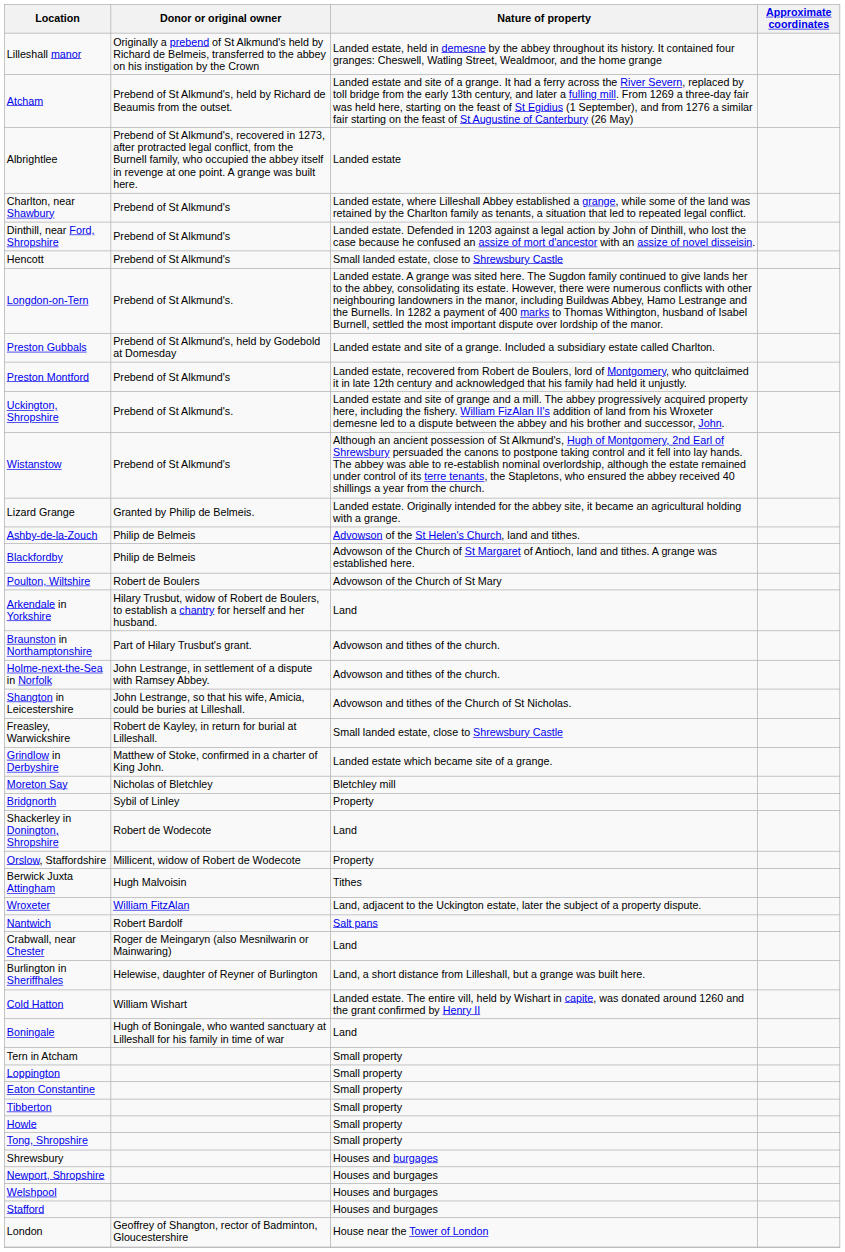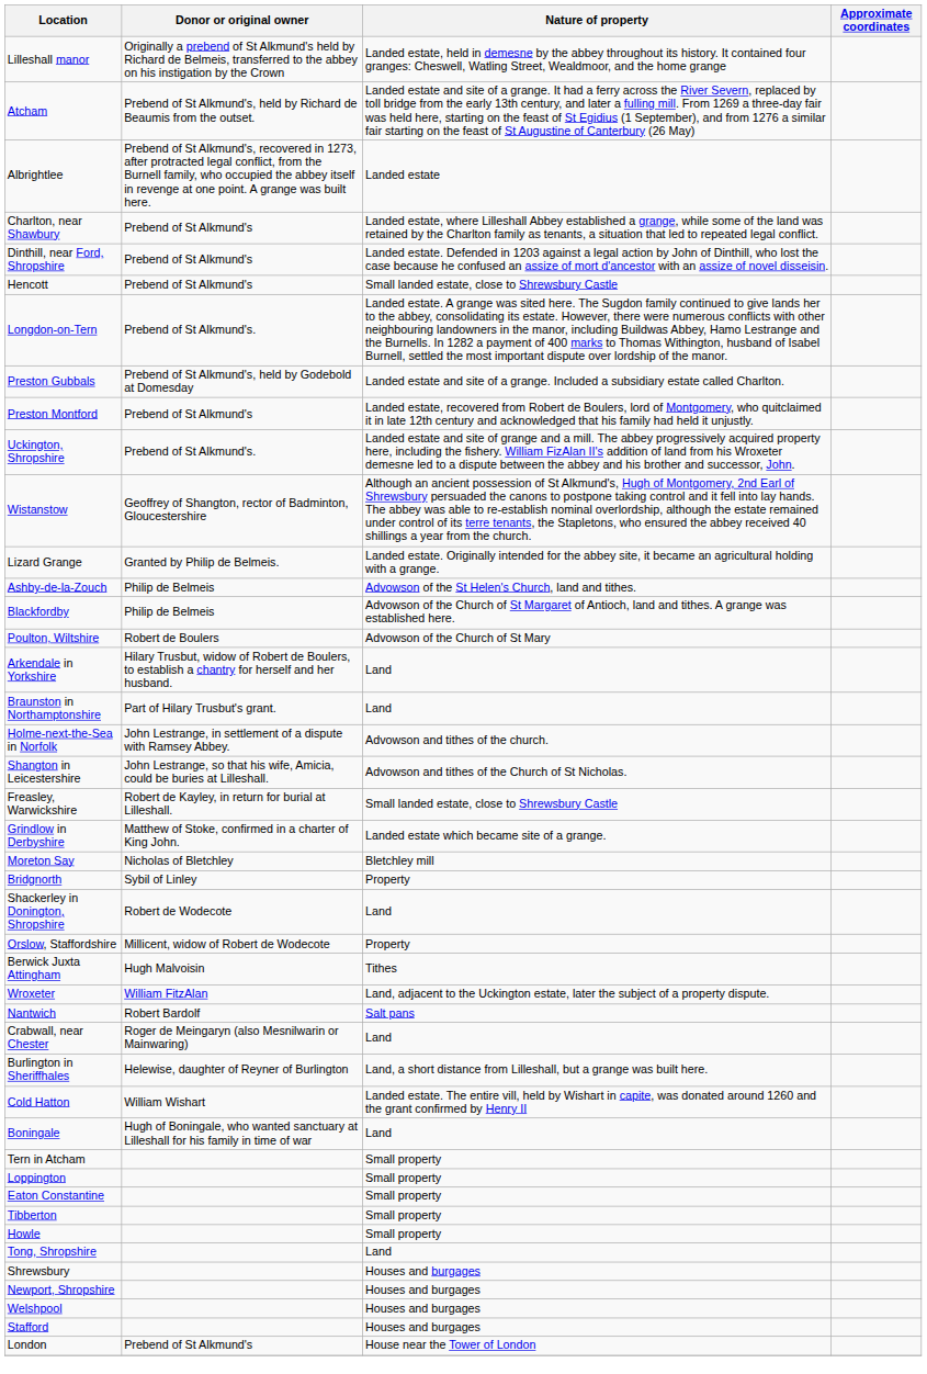Wistanstow | Donor or original owner: Prebend of St Alkmund's -> Geoffrey of Shangton, rector of Badminton, Gloucestershire
Braunston in Northamptonshire | Nature of property: Advowson and tithes of the church. -> Land
Tong, Shropshire | Nature of property: Small property -> Land
London | Donor or original owner: Geoffrey of Shangton, rector of Badminton, Gloucestershire -> Prebend of St Alkmund's
